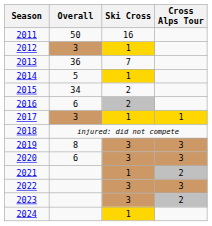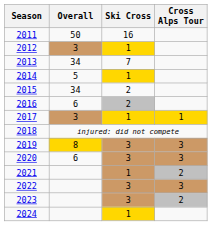2013 | Overall: 36 -> 34
2019 | Overall: no background -> gold background
